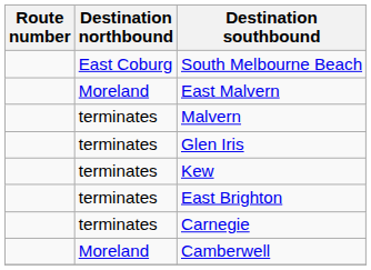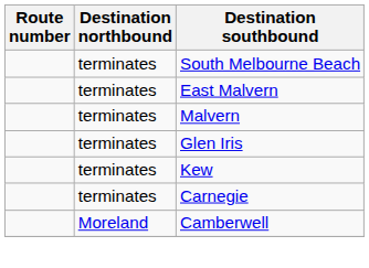South Melbourne Beach | Destination northbound: East Coburg -> terminates
East Malvern | Destination northbound: Moreland -> terminates
- row: terminates | East Brighton
